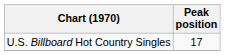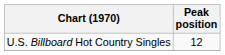U.S. Billboard Hot Country Singles | Peak position: 17 -> 12
